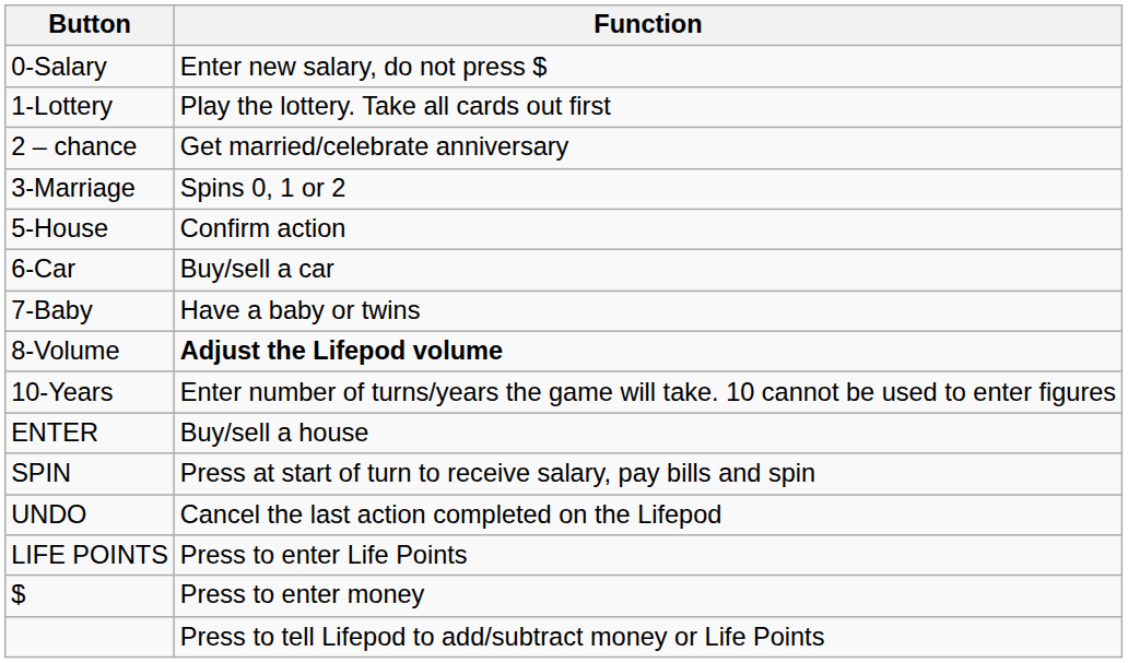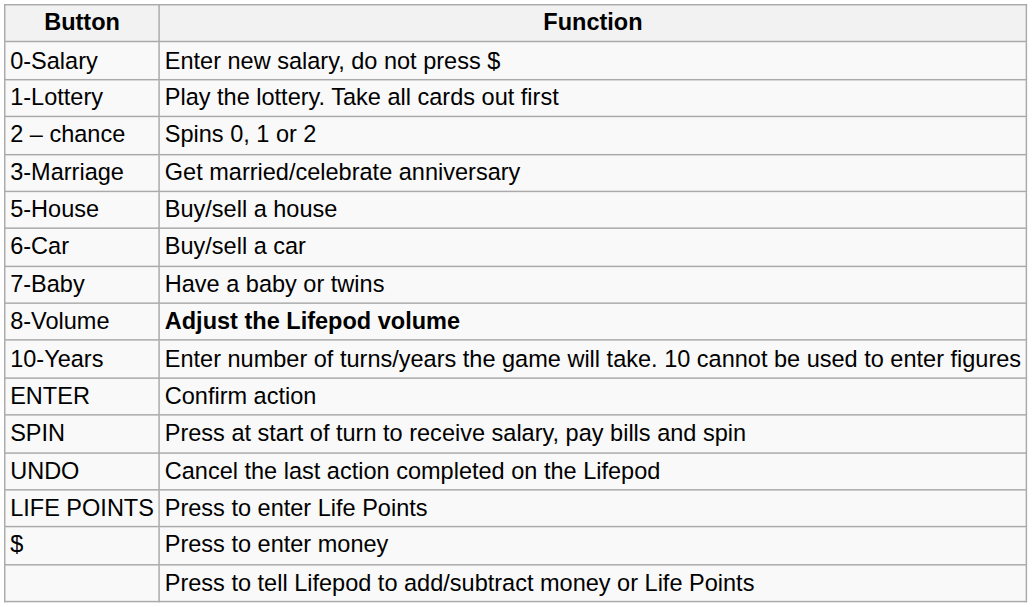2 – chance | Function: Get married/celebrate anniversary -> Spins 0, 1 or 2
3-Marriage | Function: Spins 0, 1 or 2 -> Get married/celebrate anniversary
5-House | Function: Confirm action -> Buy/sell a house
ENTER | Function: Buy/sell a house -> Confirm action
